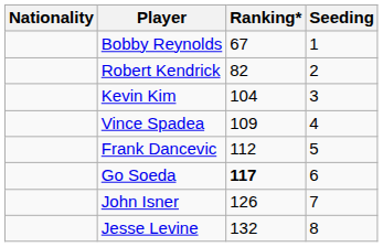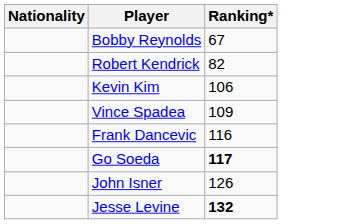- column: Seeding | 1 | 2 | 3 | 4 | 5 | 6 | 7 | 8
Kevin Kim | Ranking*: 104 -> 106
Frank Dancevic | Ranking*: 112 -> 116
Jesse Levine | Ranking*: normal -> bold
